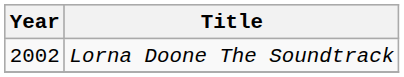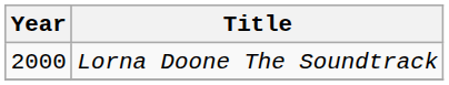Lorna Doone The Soundtrack | Year: 2002 -> 2000
